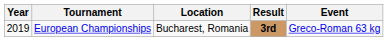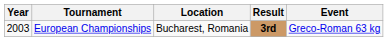European Championships | Year: 2019 -> 2003
